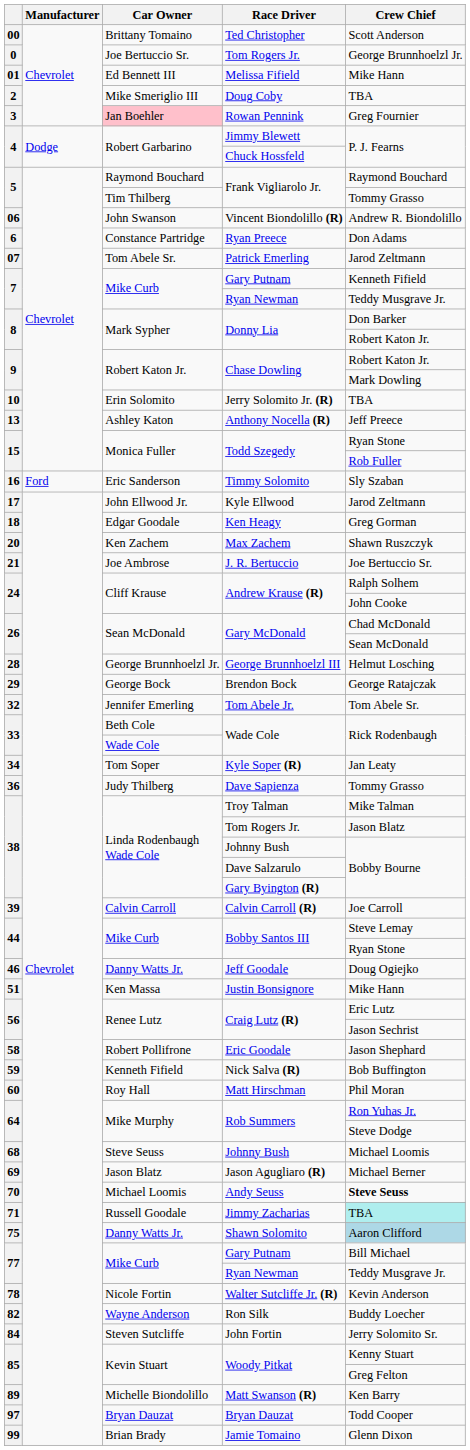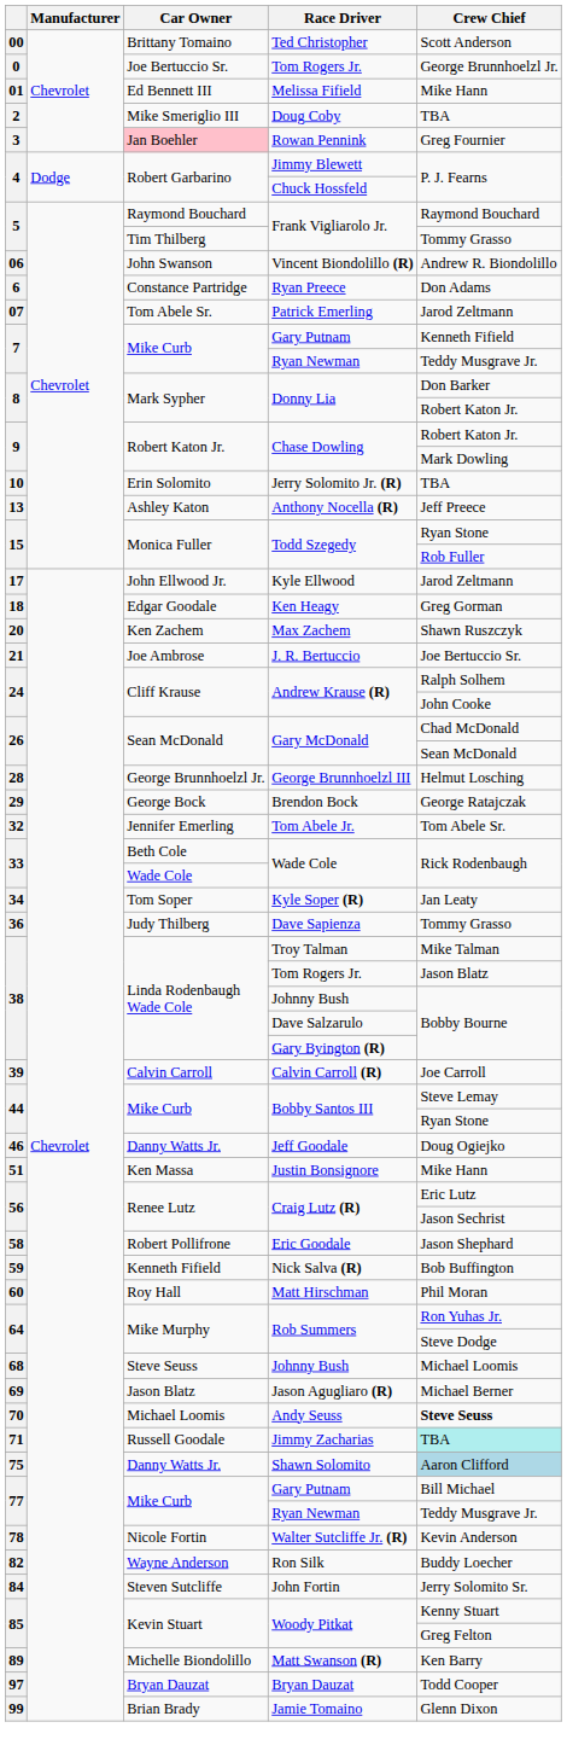- row: 16 | Ford | Eric Sanderson | Timmy Solomito | Sly Szaban
